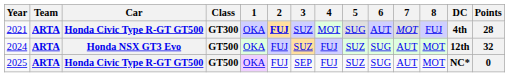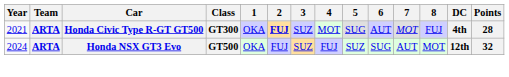- row: 2025 | ARTA | Honda Civic Type R-GT GT500 | GT500 | OKA | FUJ | SEP | FUJ | SUZ | SUG | AUT | MOT | NC* | 0
